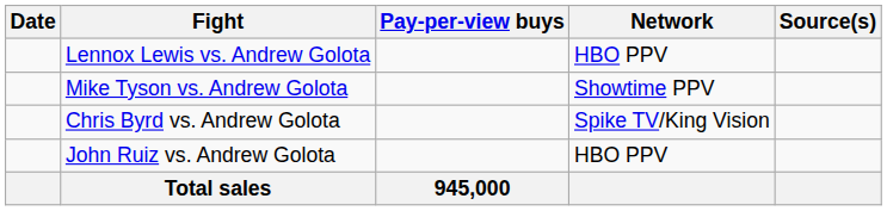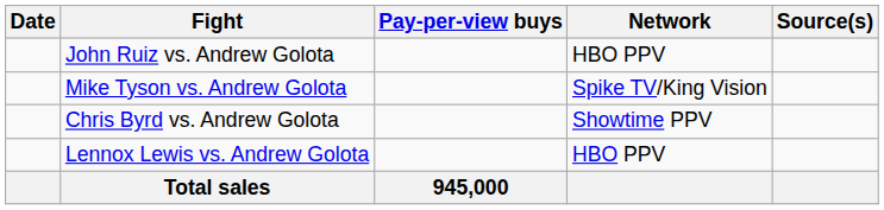rows swapped: Lennox Lewis vs. Andrew Golota <-> John Ruiz vs. Andrew Golota
Mike Tyson vs. Andrew Golota | Network: Showtime PPV -> Spike TV/King Vision
Chris Byrd vs. Andrew Golota | Network: Spike TV/King Vision -> Showtime PPV
